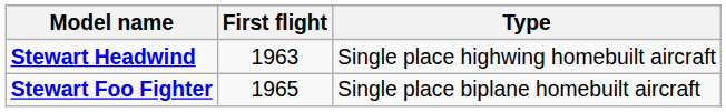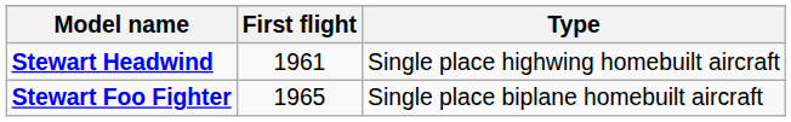Stewart Headwind | First flight: 1963 -> 1961
